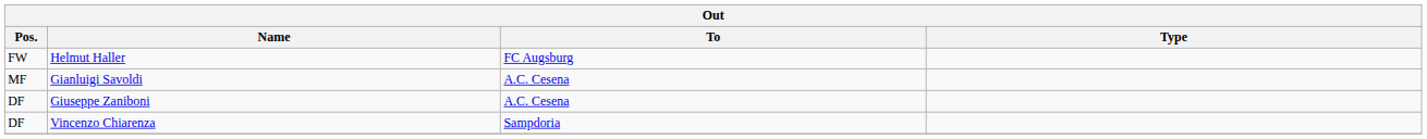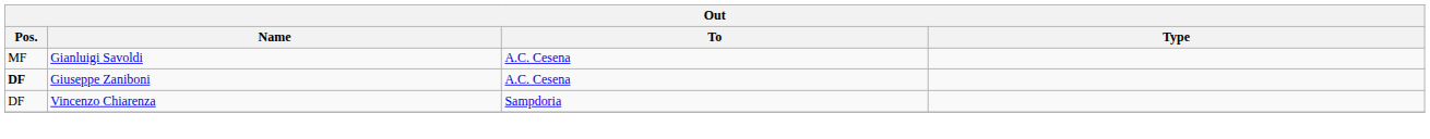- row: FW | Helmut Haller | FC Augsburg
Giuseppe Zaniboni | Pos.: normal -> bold
